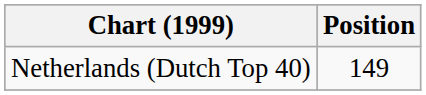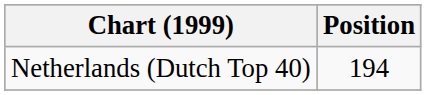Netherlands (Dutch Top 40) | Position: 149 -> 194
